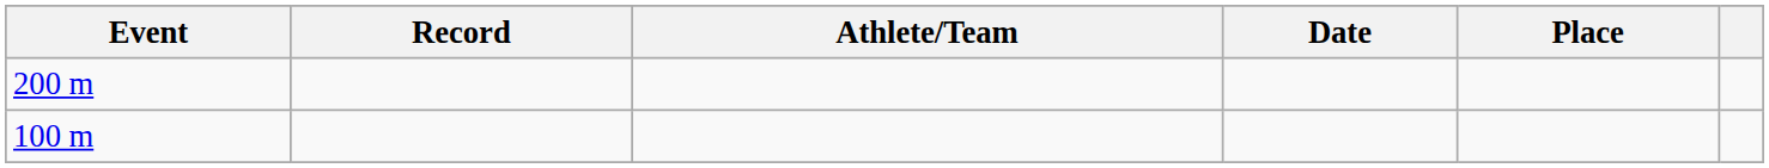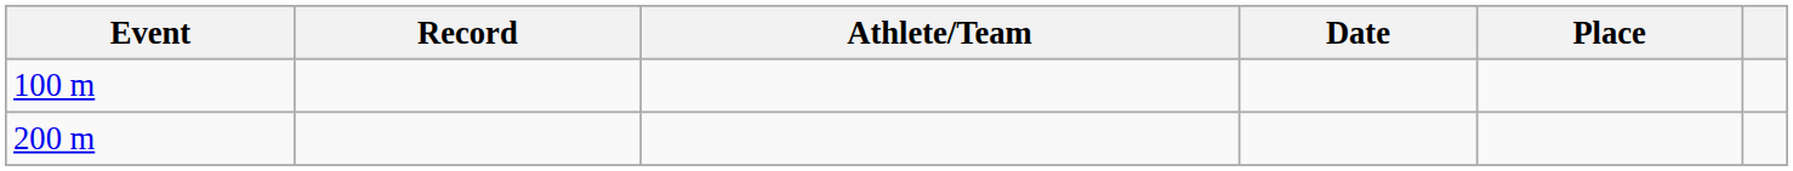rows swapped: 100 m <-> 200 m
